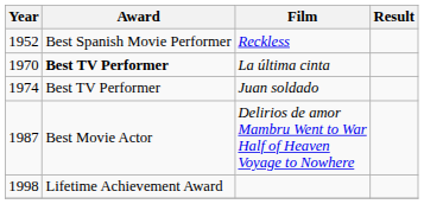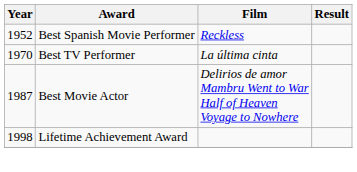La última cinta | Award: bold -> normal
- row: 1974 | Best TV Performer | Juan soldado
